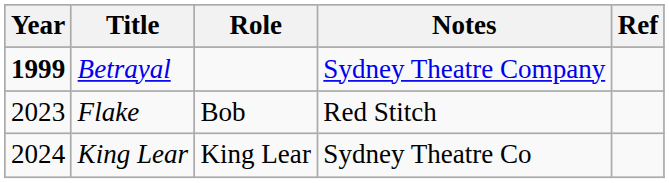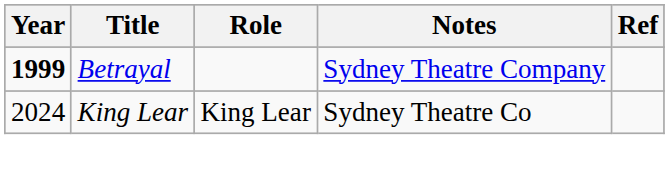- row: 2023 | Flake | Bob | Red Stitch
